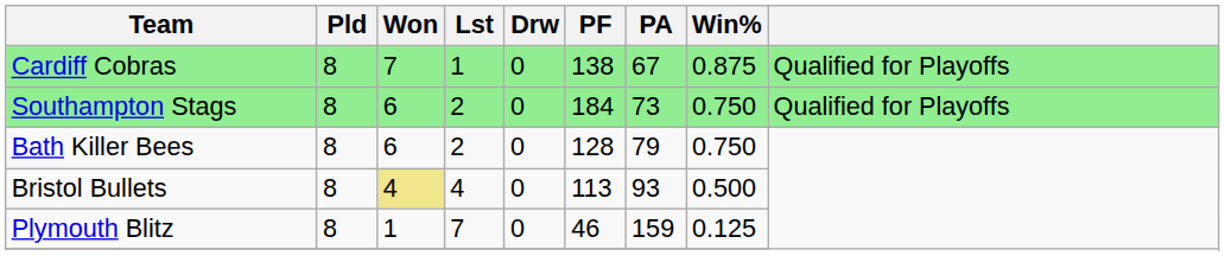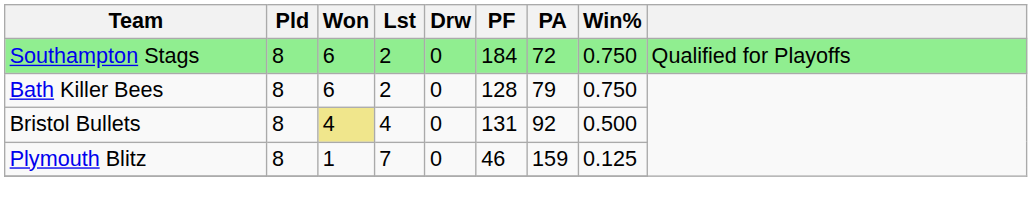- row: Cardiff Cobras | 8 | 7 | 1 | 0 | 138 | 67 | 0.875 | Qualified for Playoffs
Southampton Stags | PA: 73 -> 72
Bristol Bullets | PF: 113 -> 131
Bristol Bullets | PA: 93 -> 92
